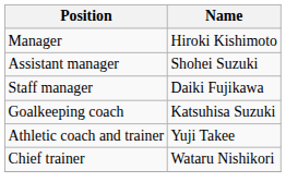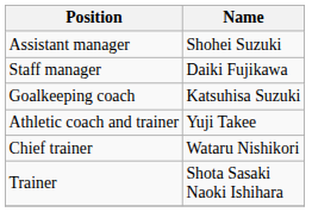- row: Manager | Hiroki Kishimoto
+ row: Trainer | Shota Sasaki Naoki Ishihara
